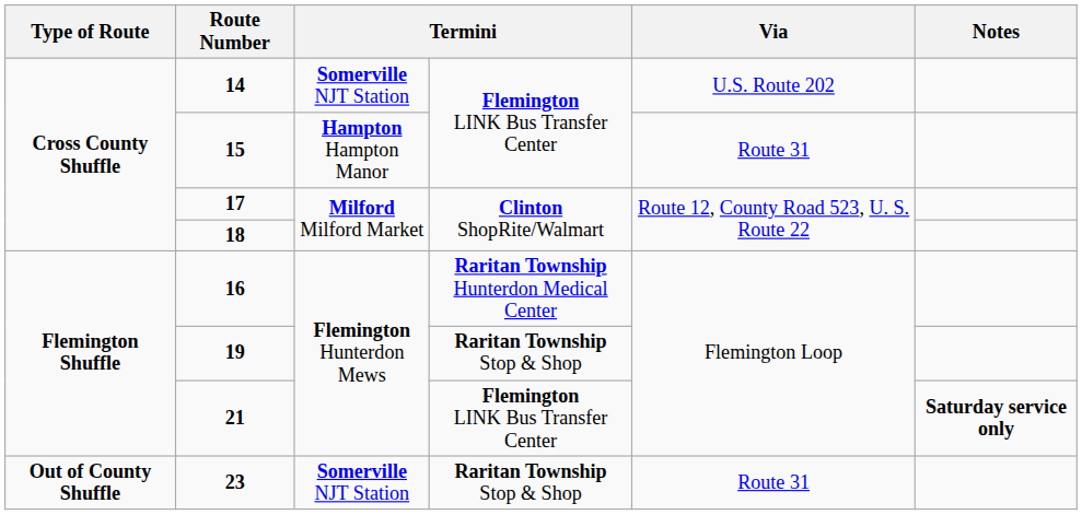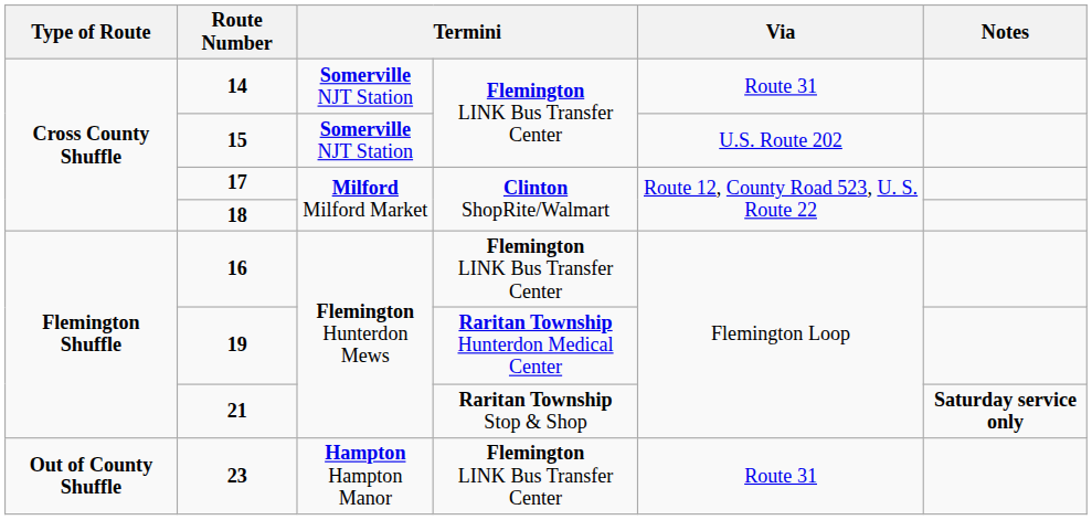14 | Via: U.S. Route 202 -> Route 31
15 | column 3: Hampton Hampton Manor -> Somerville NJT Station
15 | Via: Route 31 -> U.S. Route 202
16 | column 4: Raritan Township Hunterdon Medical Center -> Flemington LINK Bus Transfer Center
19 | column 4: Raritan Township Stop & Shop -> Raritan Township Hunterdon Medical Center
21 | column 4: Flemington LINK Bus Transfer Center -> Raritan Township Stop & Shop
23 | column 3: Somerville NJT Station -> Hampton Hampton Manor
23 | column 4: Raritan Township Stop & Shop -> Flemington LINK Bus Transfer Center
